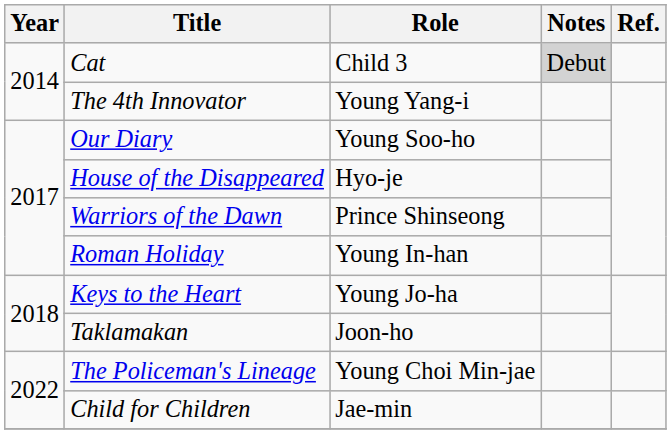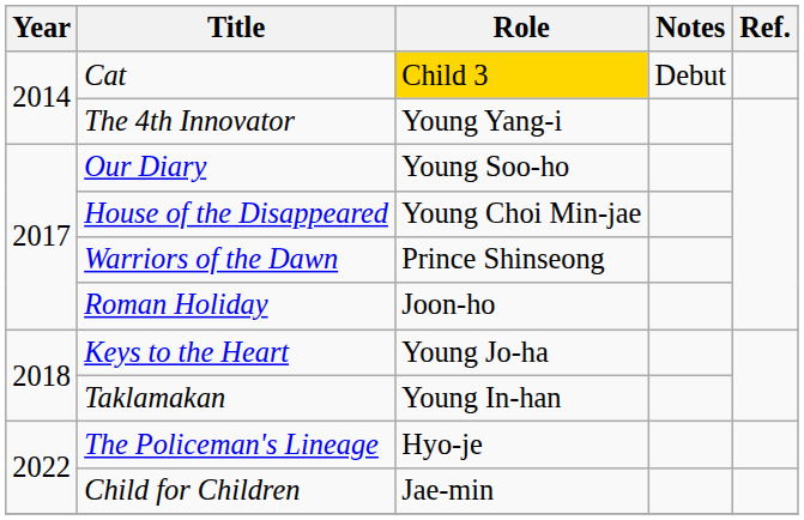Cat | Role: no background -> gold background
Cat | Notes: lightgrey background -> no background
House of the Disappeared | Role: Hyo-je -> Young Choi Min-jae
Roman Holiday | Role: Young In-han -> Joon-ho
Taklamakan | Role: Joon-ho -> Young In-han
The Policeman's Lineage | Role: Young Choi Min-jae -> Hyo-je
